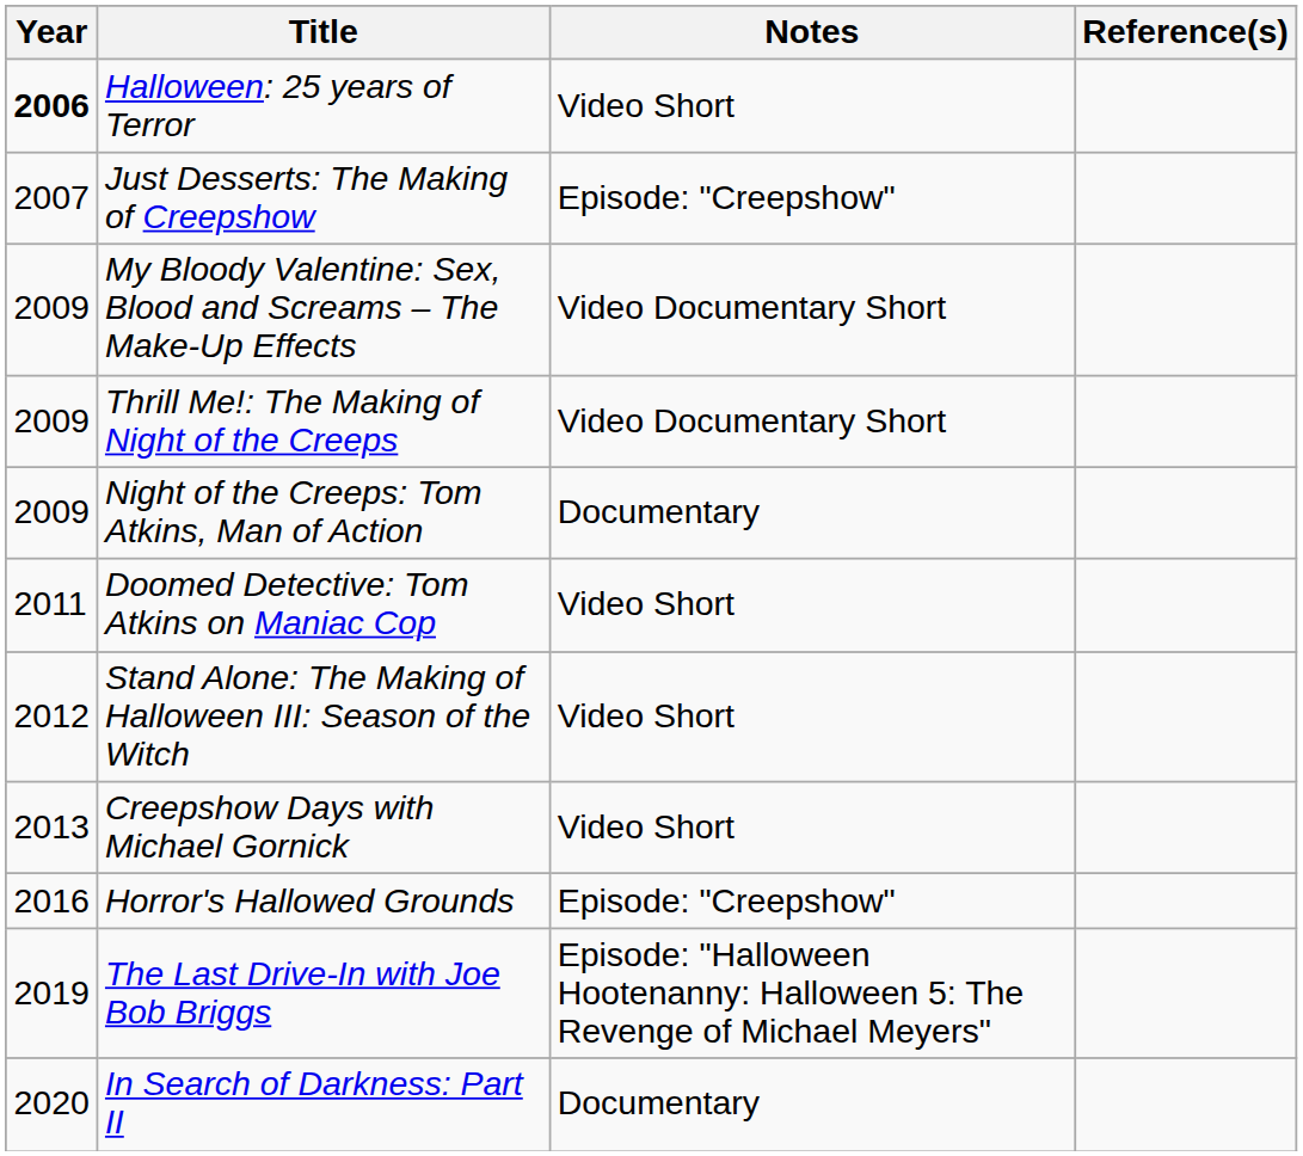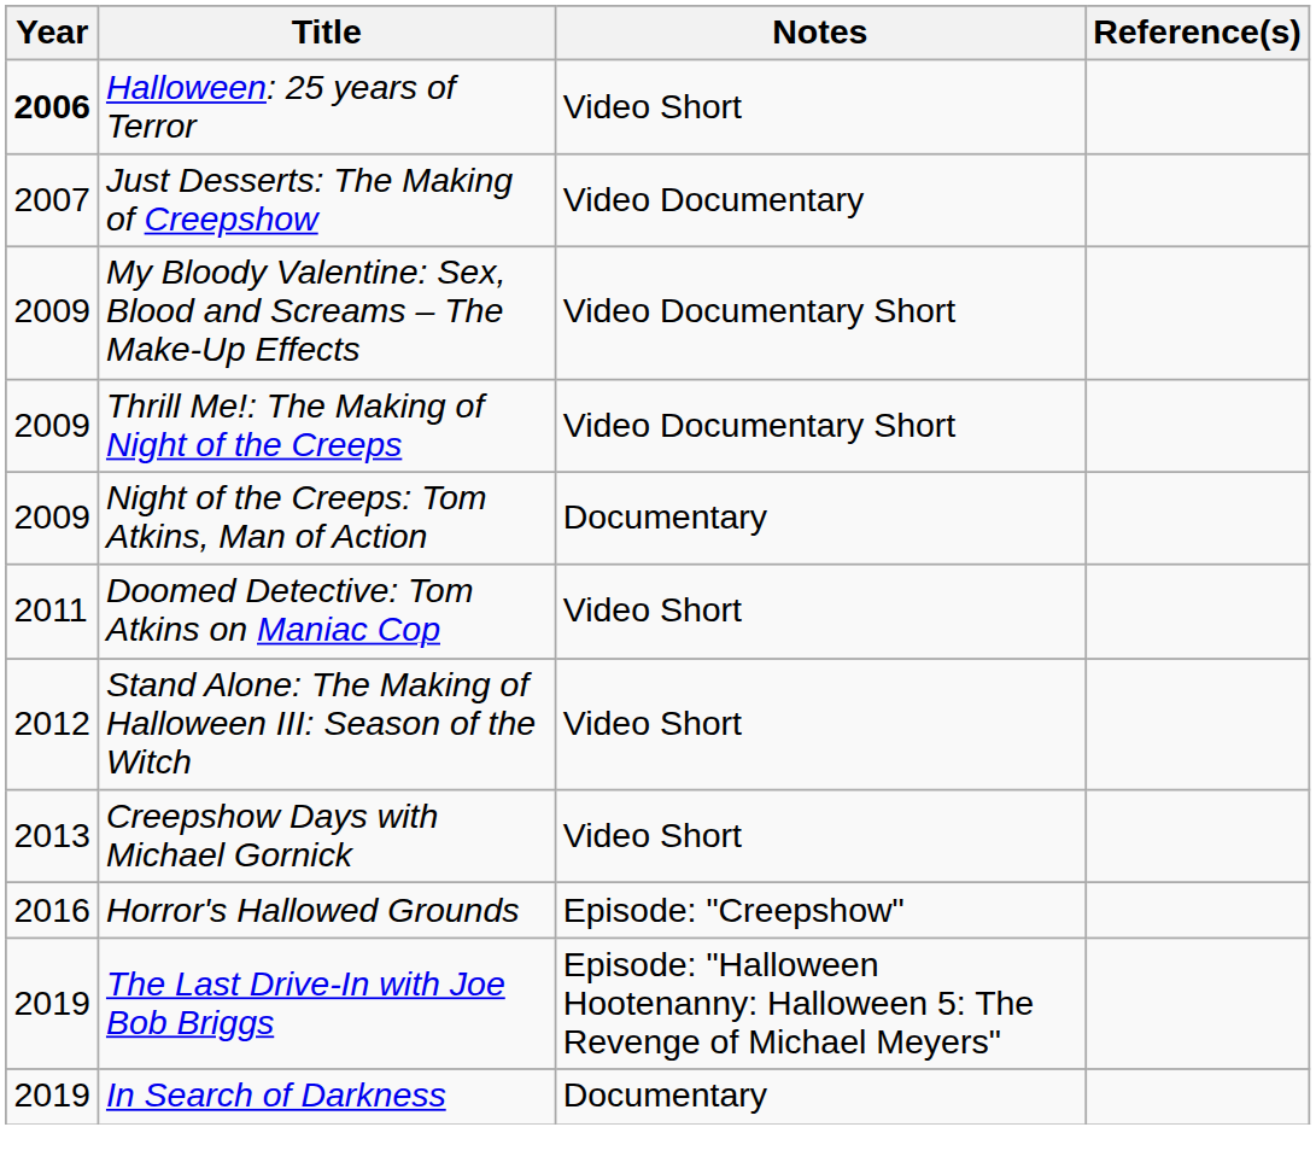Just Desserts: The Making of Creepshow | Notes: Episode: "Creepshow" -> Video Documentary
+ row: 2019 | In Search of Darkness | Documentary
- row: 2020 | In Search of Darkness: Part II | Documentary
